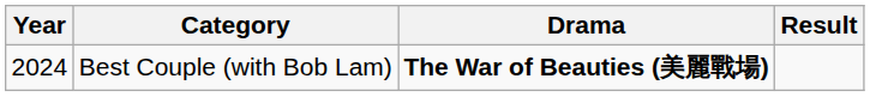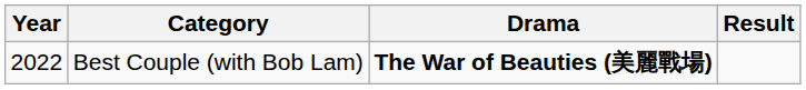Best Couple (with Bob Lam) | Year: 2024 -> 2022
